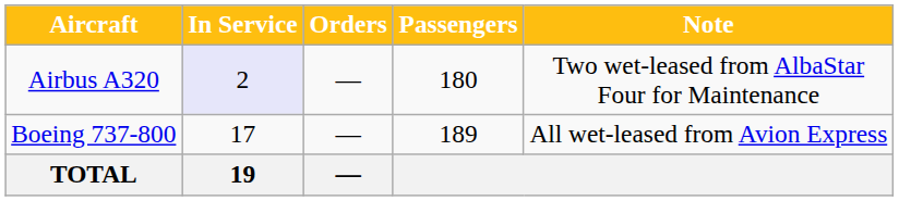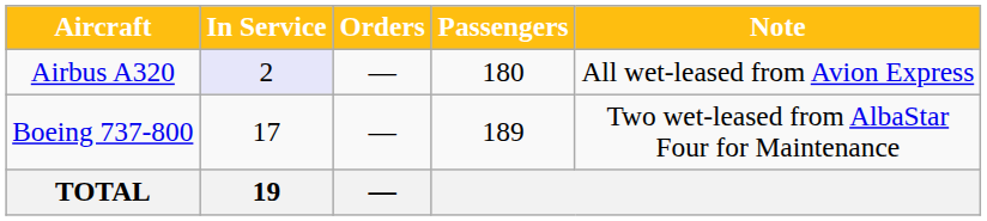Airbus A320 | Note: Two wet-leased from AlbaStar Four for Maintenance -> All wet-leased from Avion Express
Boeing 737-800 | Note: All wet-leased from Avion Express -> Two wet-leased from AlbaStar Four for Maintenance
